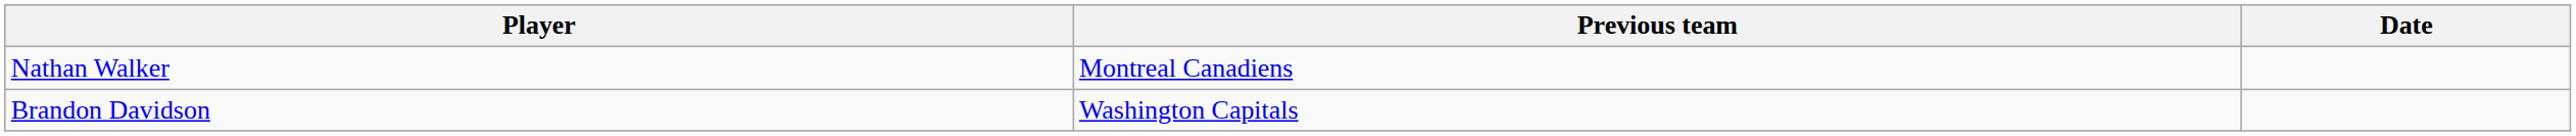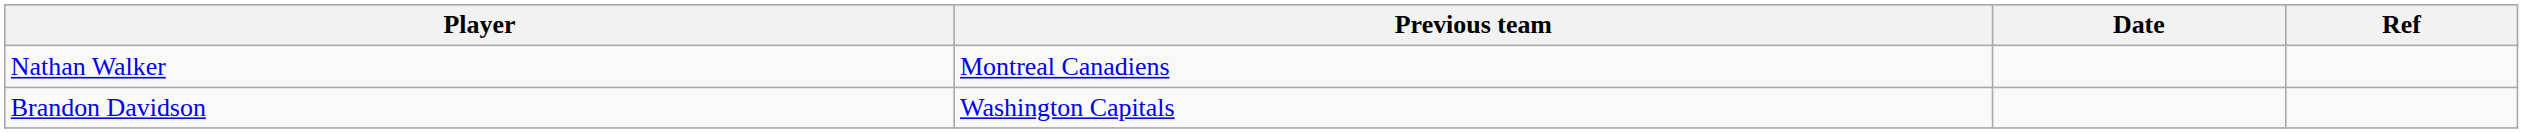+ column: Ref
